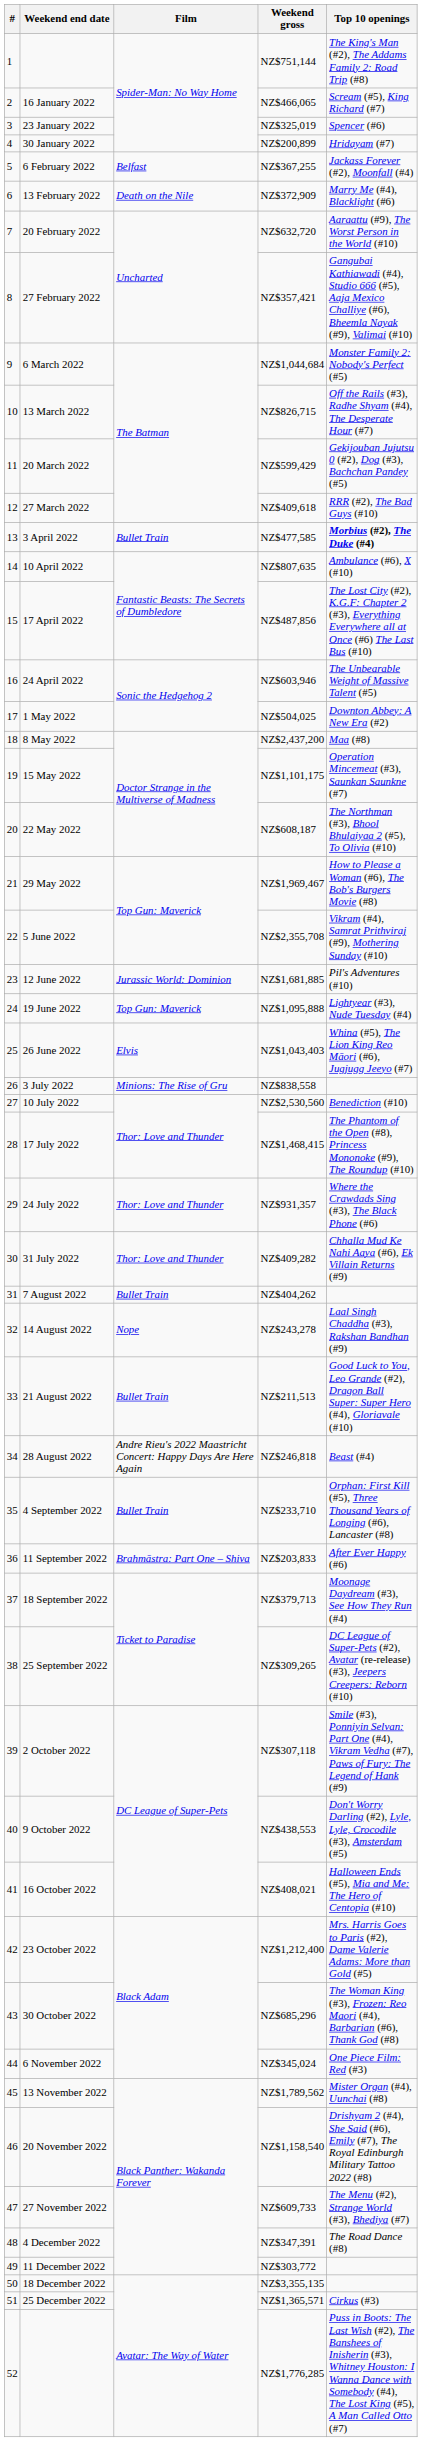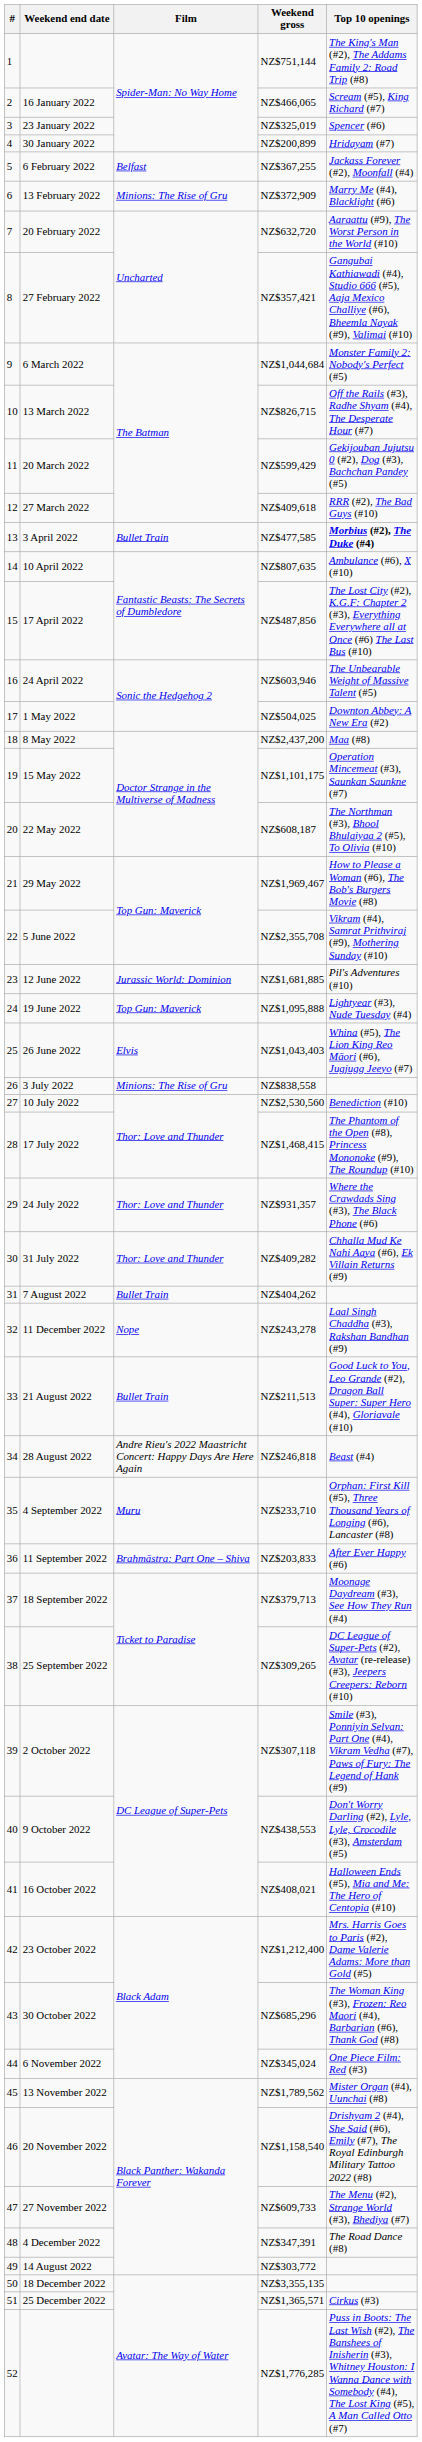NZ$372,909 | Film: Death on the Nile -> Minions: The Rise of Gru
NZ$243,278 | Weekend end date: 14 August 2022 -> 11 December 2022
NZ$233,710 | Film: Bullet Train -> Muru
NZ$303,772 | Weekend end date: 11 December 2022 -> 14 August 2022
